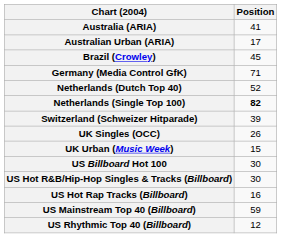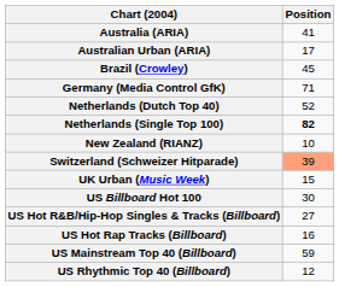+ row: New Zealand (RIANZ) | 10
Switzerland (Schweizer Hitparade) | Position: no background -> lightsalmon background
- row: UK Singles (OCC) | 26
US Hot R&B/Hip-Hop Singles & Tracks (Billboard) | Position: 30 -> 27
